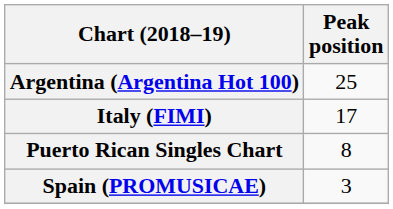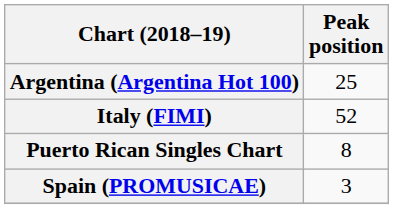Italy (FIMI) | Peak position: 17 -> 52
